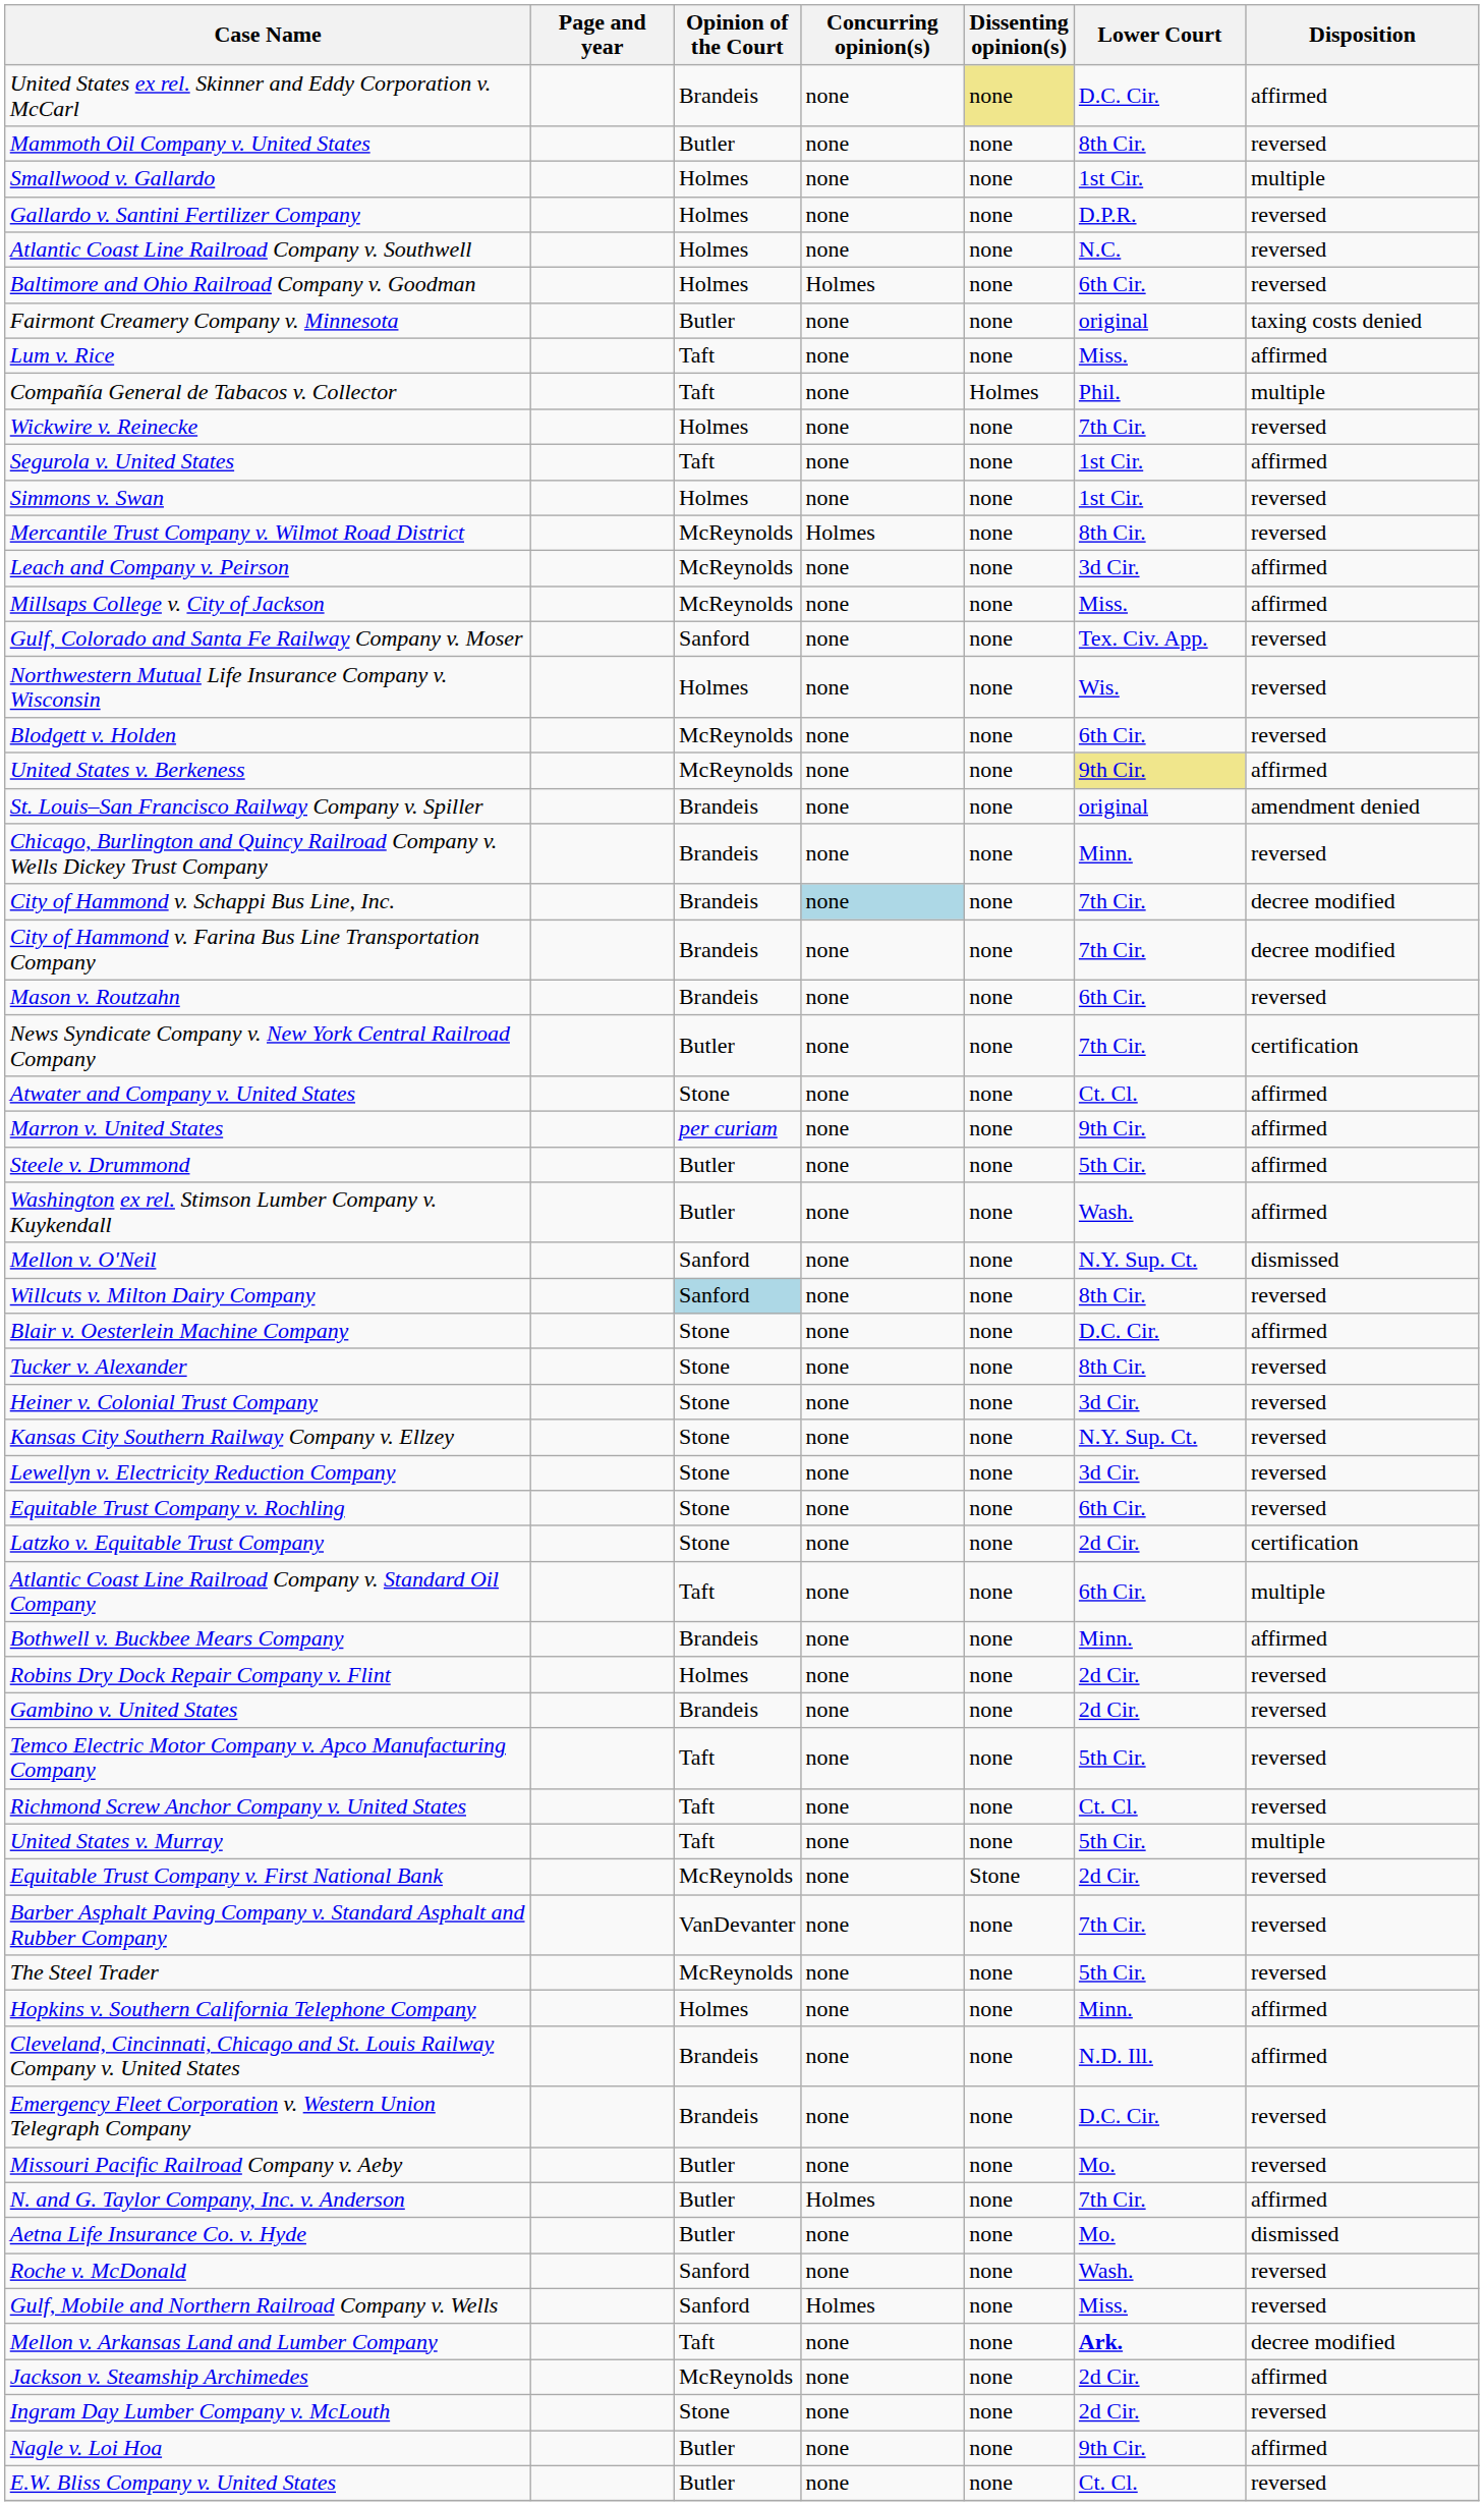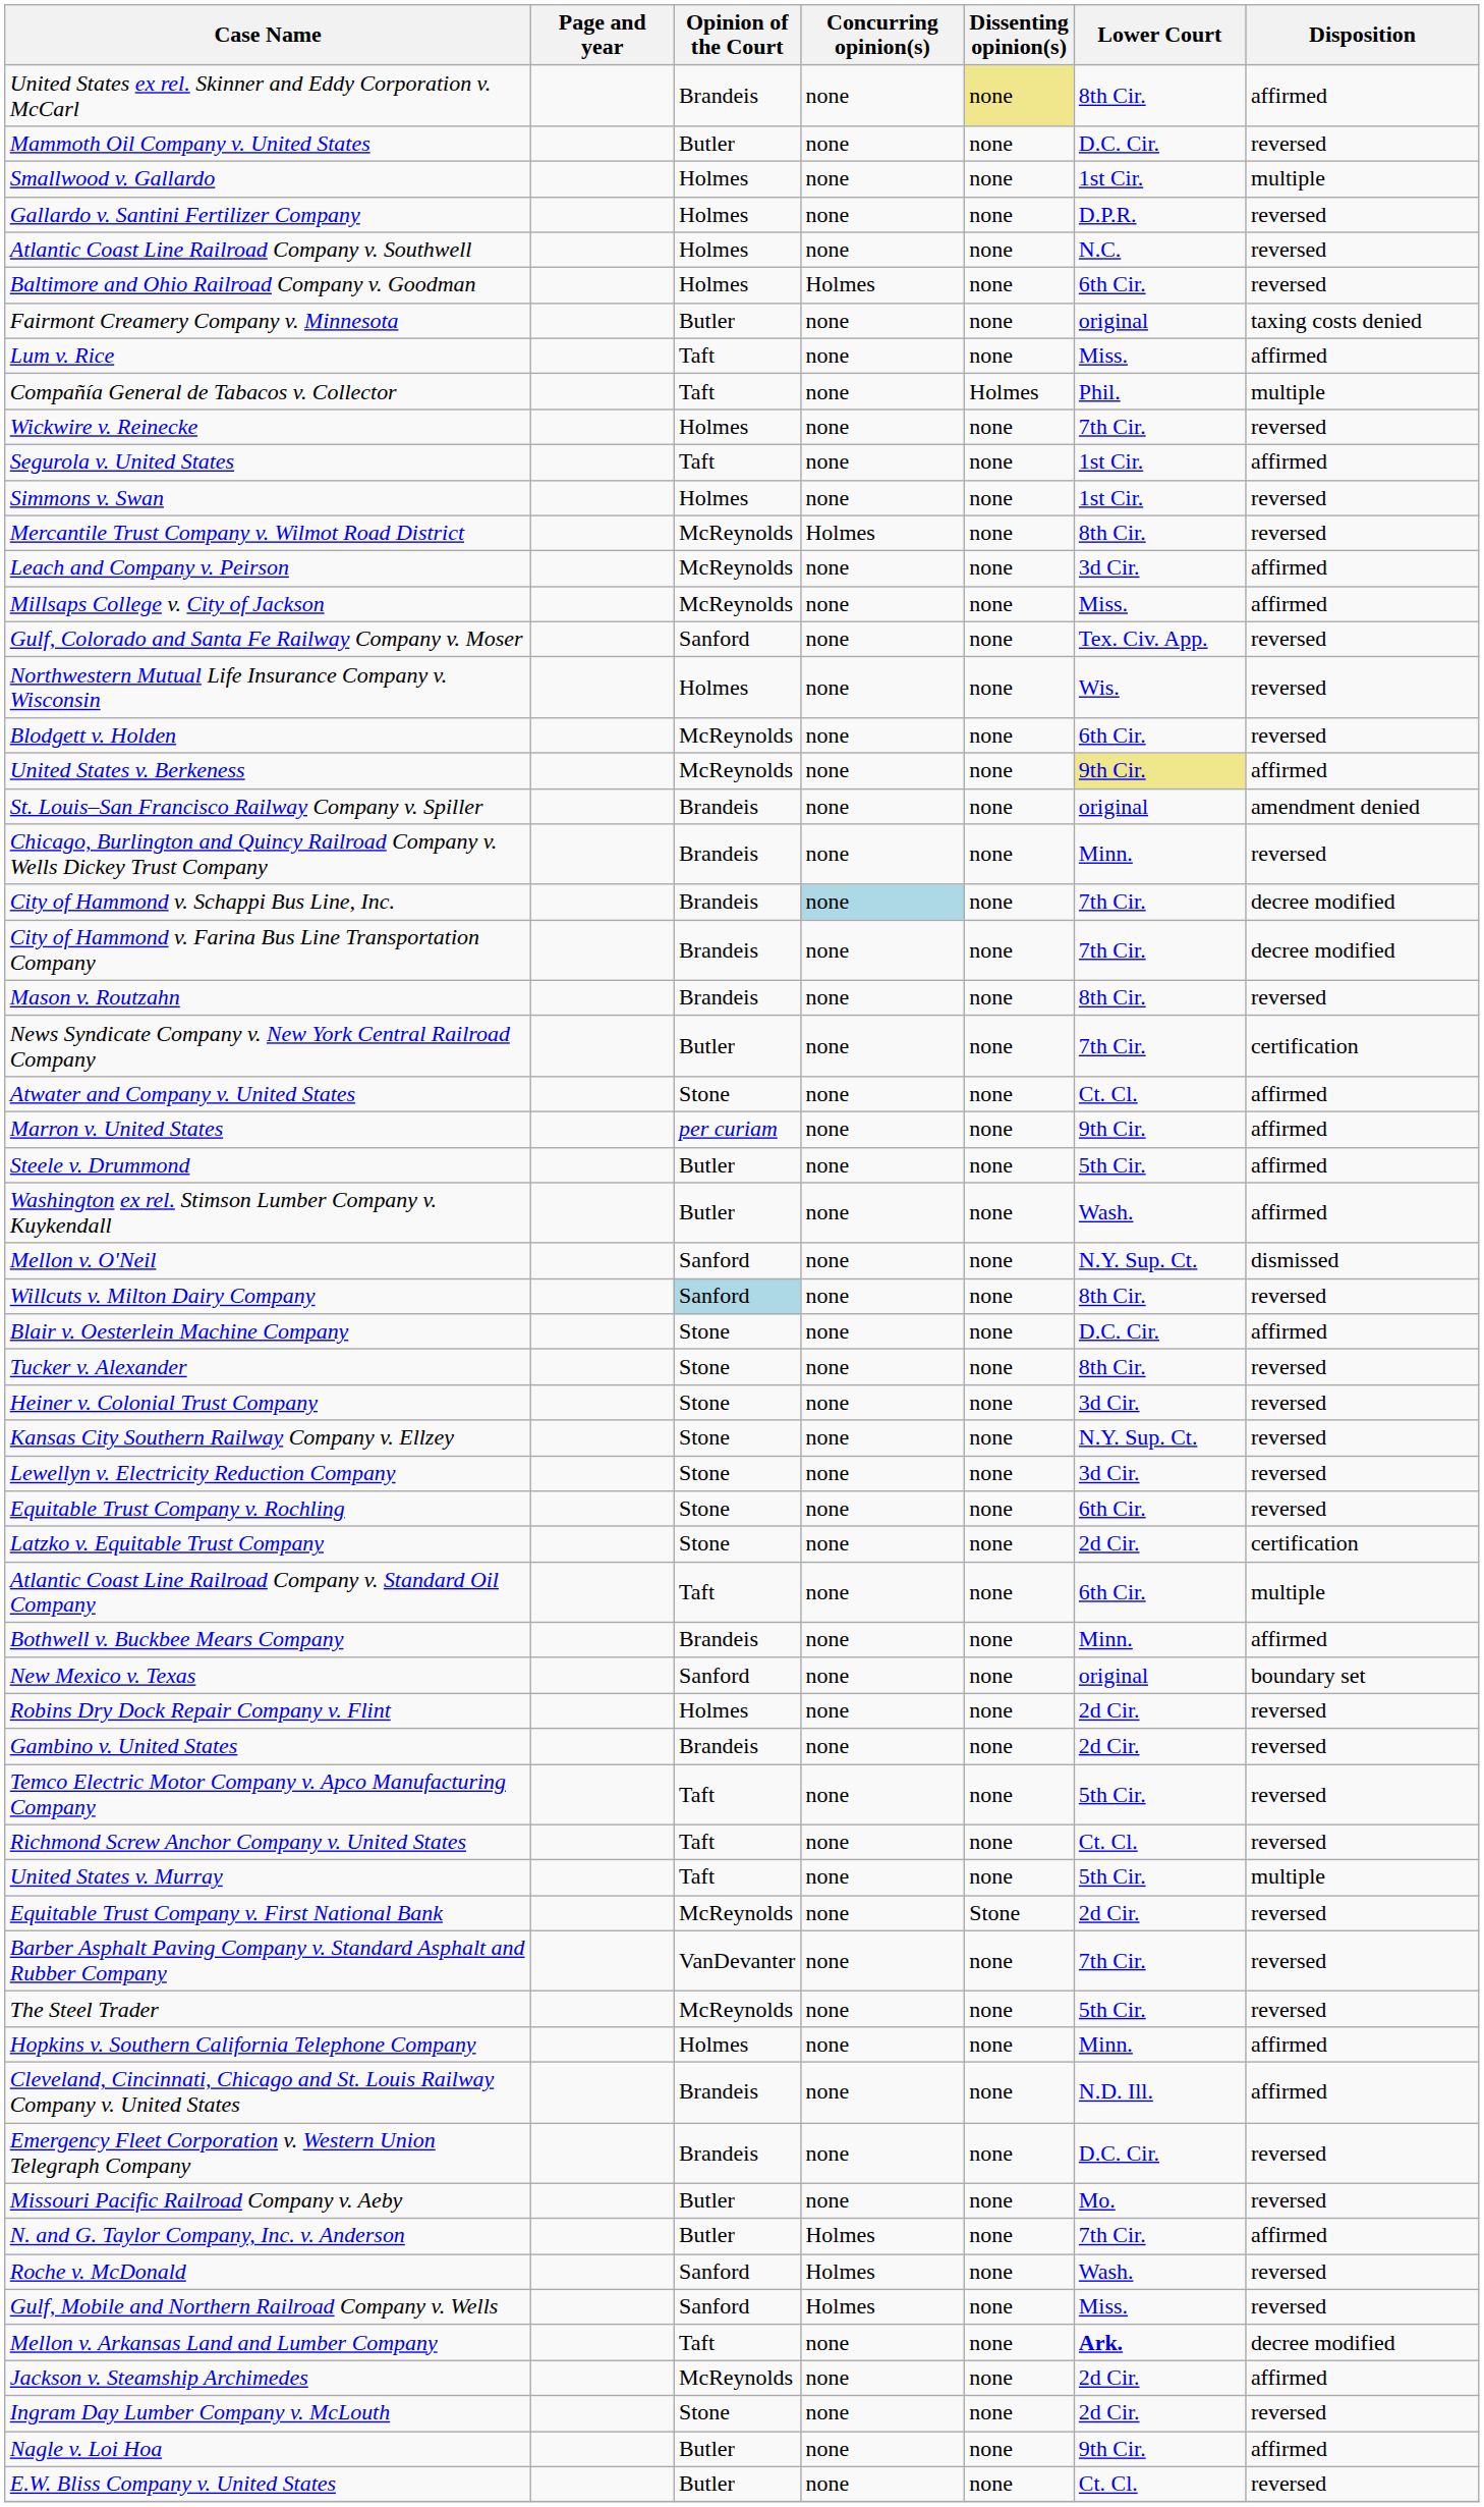United States ex rel. Skinner and Eddy Corporation v. McCarl | Lower Court: D.C. Cir. -> 8th Cir.
Mammoth Oil Company v. United States | Lower Court: 8th Cir. -> D.C. Cir.
Mason v. Routzahn | Lower Court: 6th Cir. -> 8th Cir.
+ row: New Mexico v. Texas | Sanford | none | none | original | boundary set
- row: Aetna Life Insurance Co. v. Hyde | Butler | none | none | Mo. | dismissed
Roche v. McDonald | Concurring opinion(s): none -> Holmes
